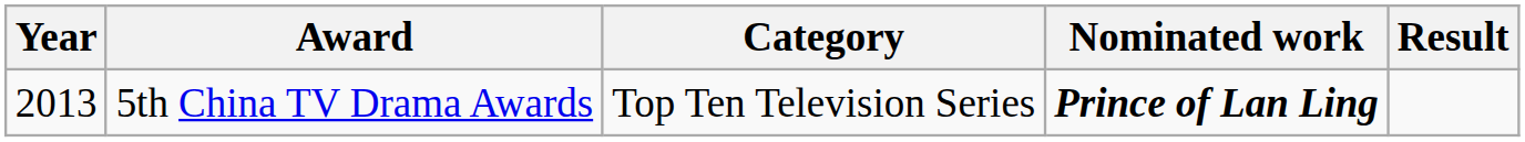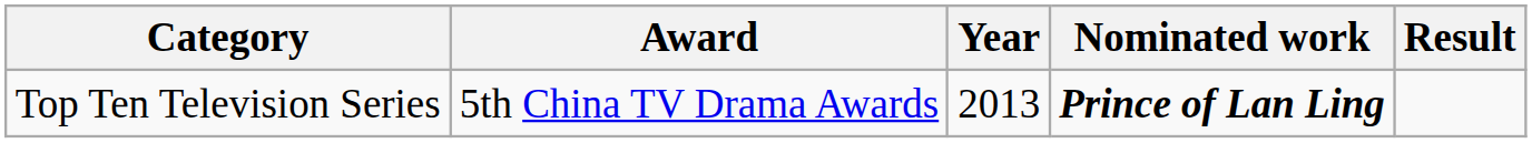columns swapped: Year <-> Category
